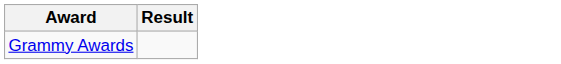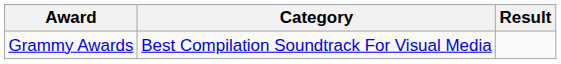+ column: Category | Best Compilation Soundtrack For Visual Media
